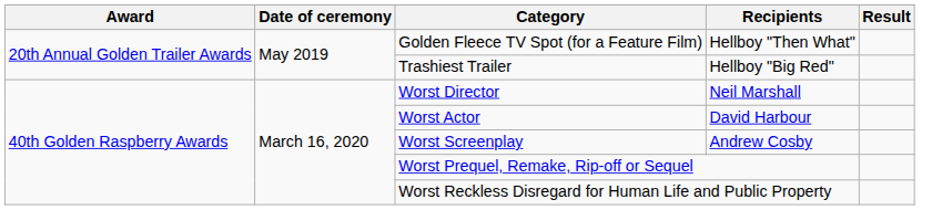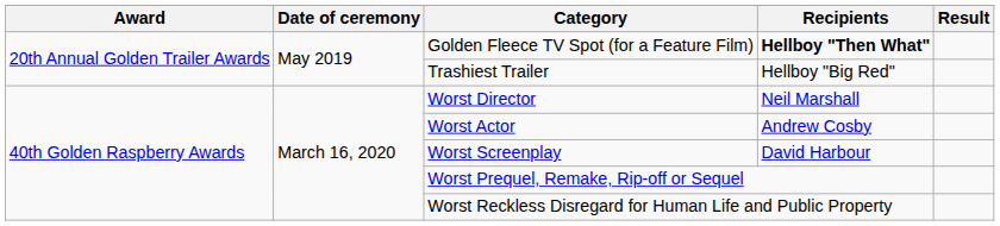Golden Fleece TV Spot (for a Feature Film) | Recipients: normal -> bold
Worst Actor | Recipients: David Harbour -> Andrew Cosby
Worst Screenplay | Recipients: Andrew Cosby -> David Harbour
